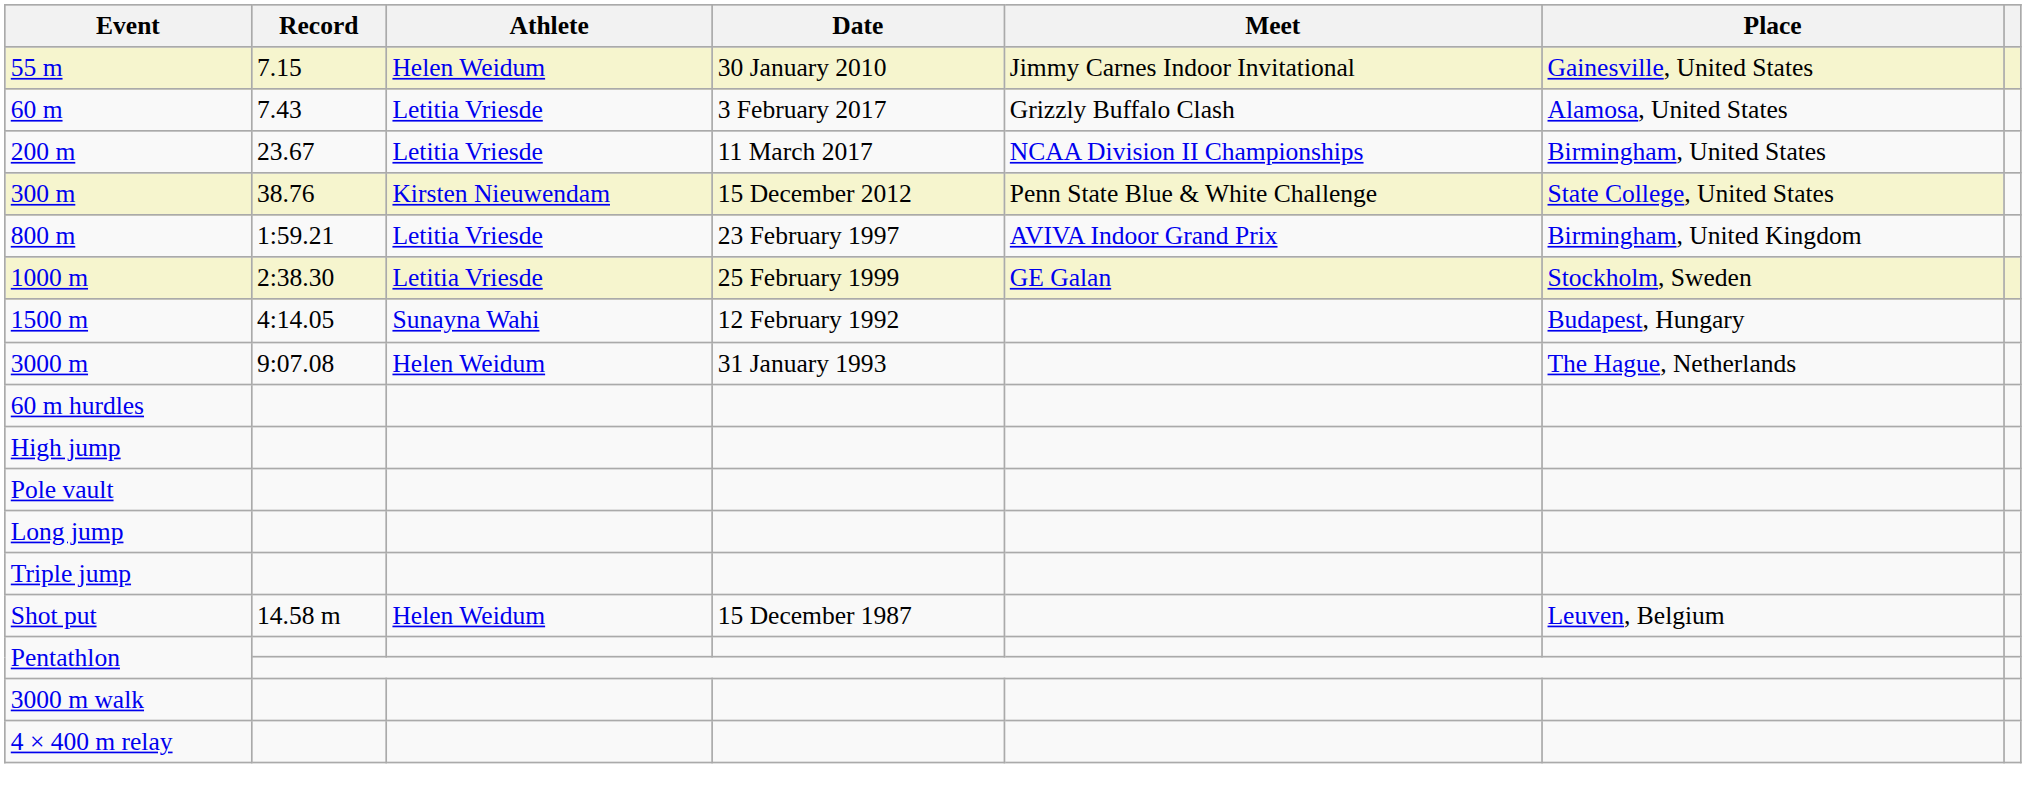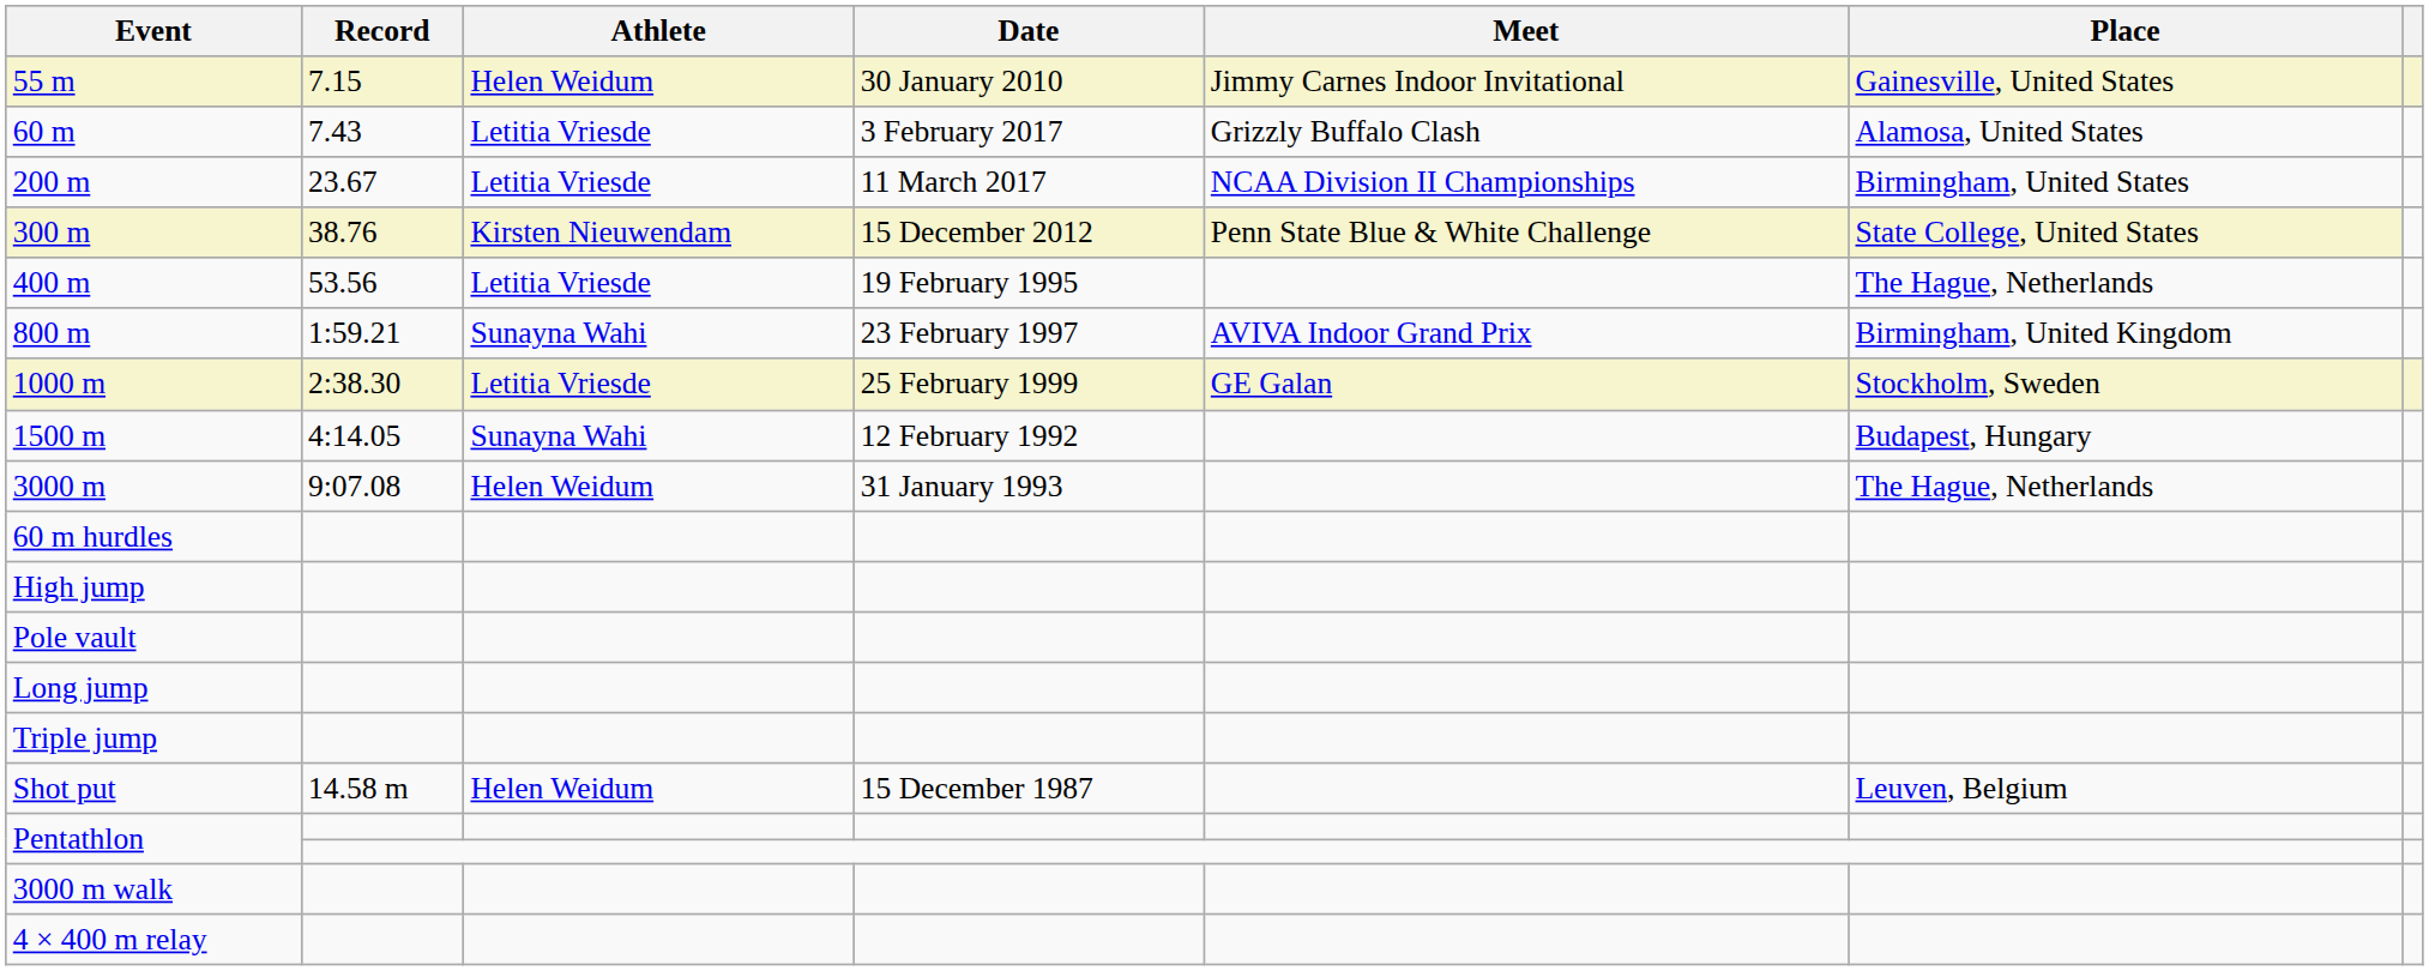+ row: 400 m | 53.56 | Letitia Vriesde | 19 February 1995 | The Hague, Netherlands
800 m | Athlete: Letitia Vriesde -> Sunayna Wahi
